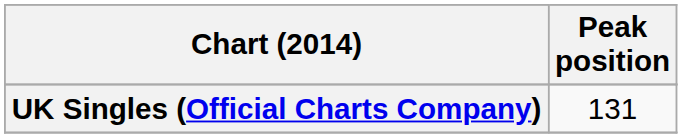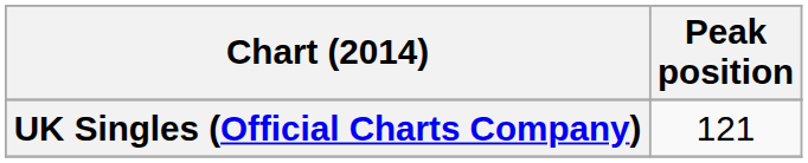UK Singles (Official Charts Company) | Peak position: 131 -> 121
